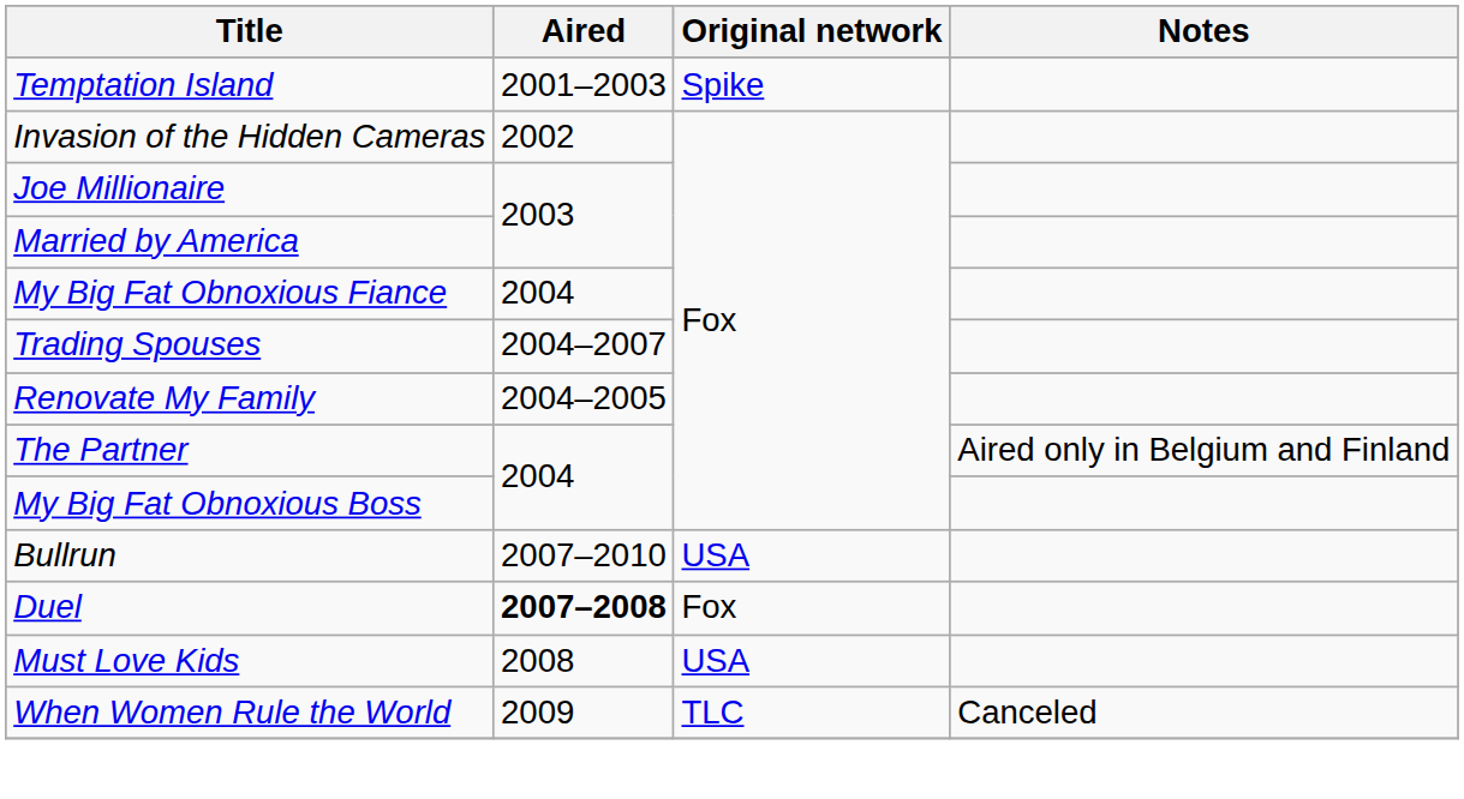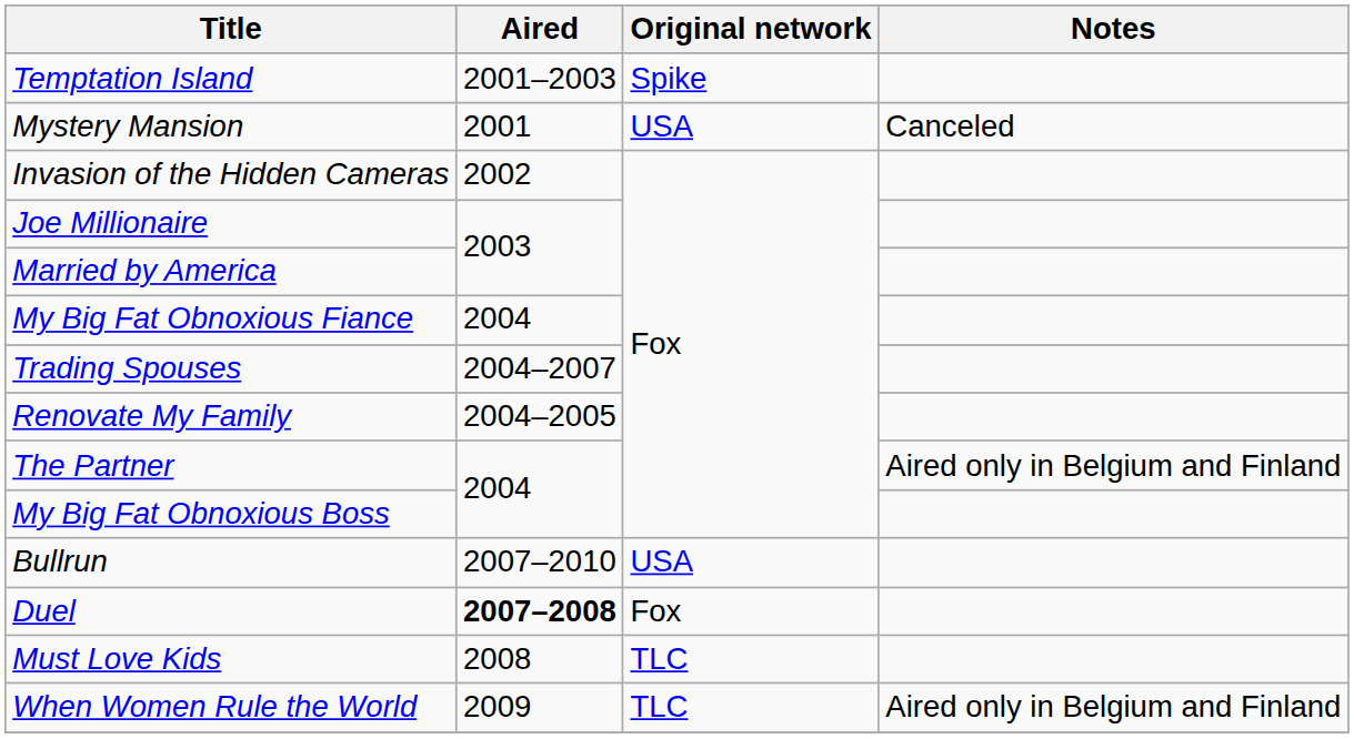+ row: Mystery Mansion | 2001 | USA | Canceled
Must Love Kids | Original network: USA -> TLC
When Women Rule the World | Notes: Canceled -> Aired only in Belgium and Finland
